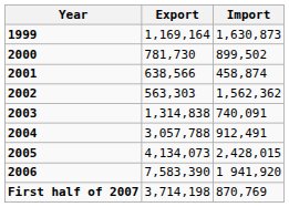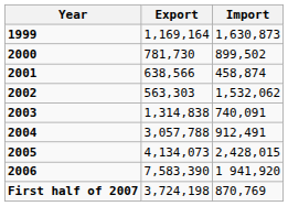2002 | Import: 1,562,362 -> 1,532,062
First half of 2007 | Export: 3,714,198 -> 3,724,198
